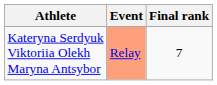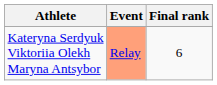Kateryna Serdyuk Viktoriia Olekh Maryna Antsybor | Final rank: 7 -> 6
